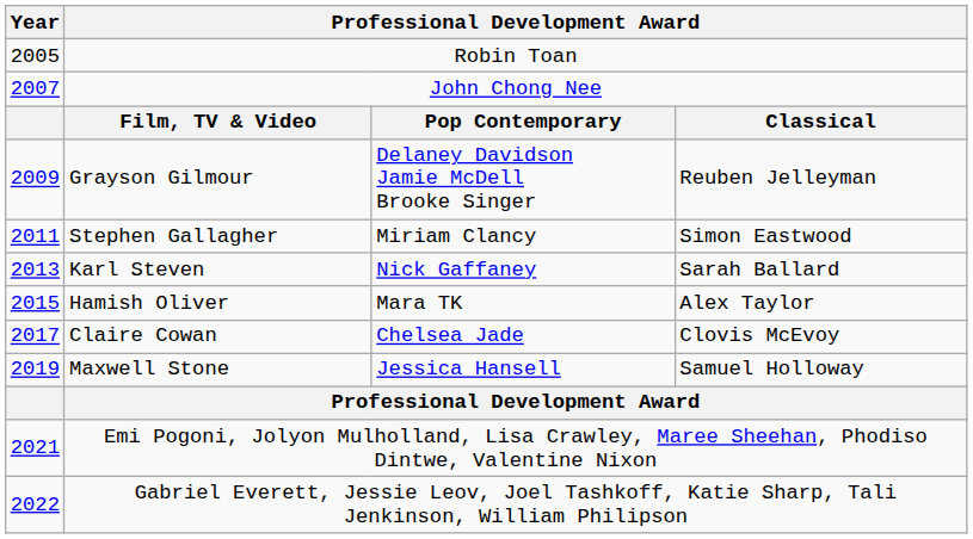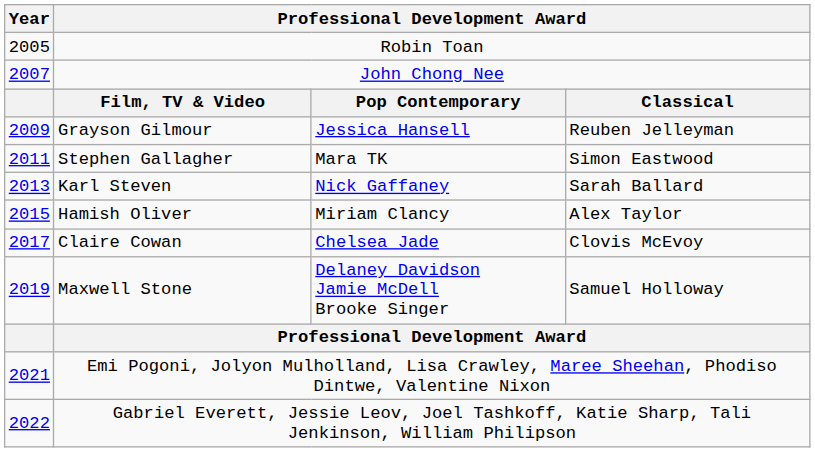Grayson Gilmour | column 3: Delaney Davidson Jamie McDell Brooke Singer -> Jessica Hansell
Stephen Gallagher | column 3: Miriam Clancy -> Mara TK
Hamish Oliver | column 3: Mara TK -> Miriam Clancy
Maxwell Stone | column 3: Jessica Hansell -> Delaney Davidson Jamie McDell Brooke Singer
